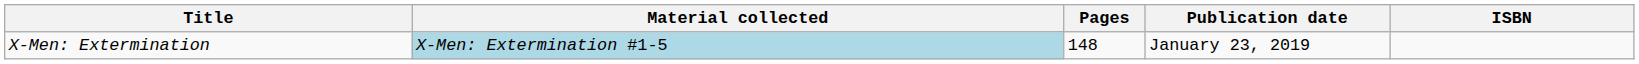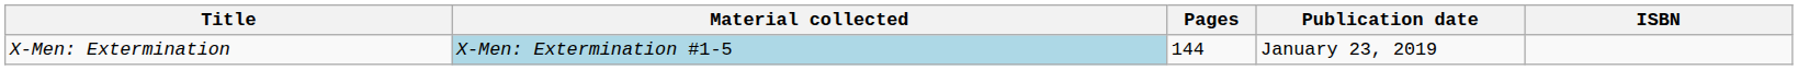X-Men: Extermination | Pages: 148 -> 144
